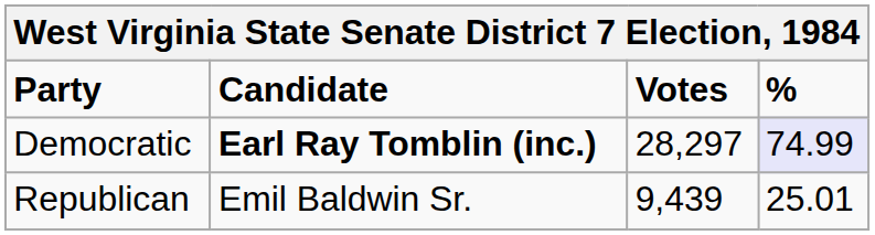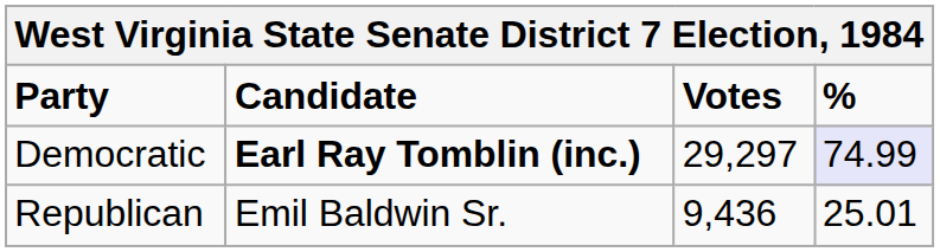Democratic | Votes: 28,297 -> 29,297
Republican | Votes: 9,439 -> 9,436
